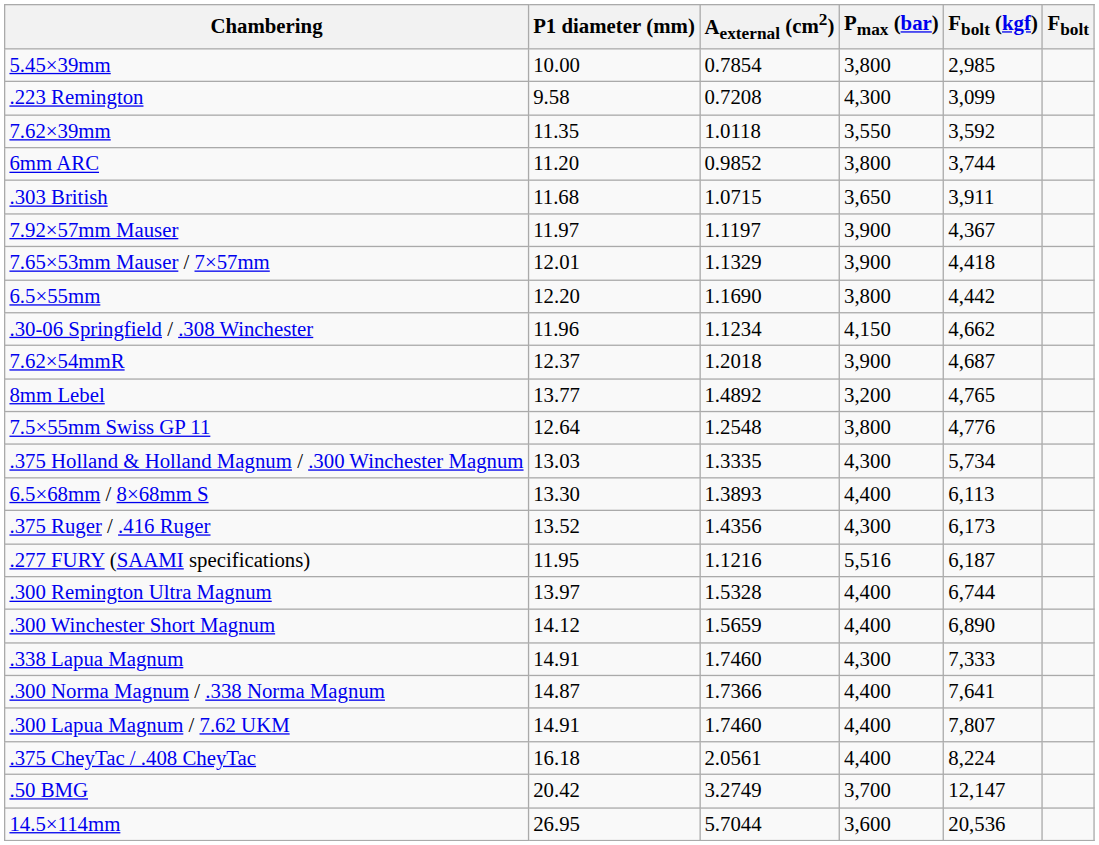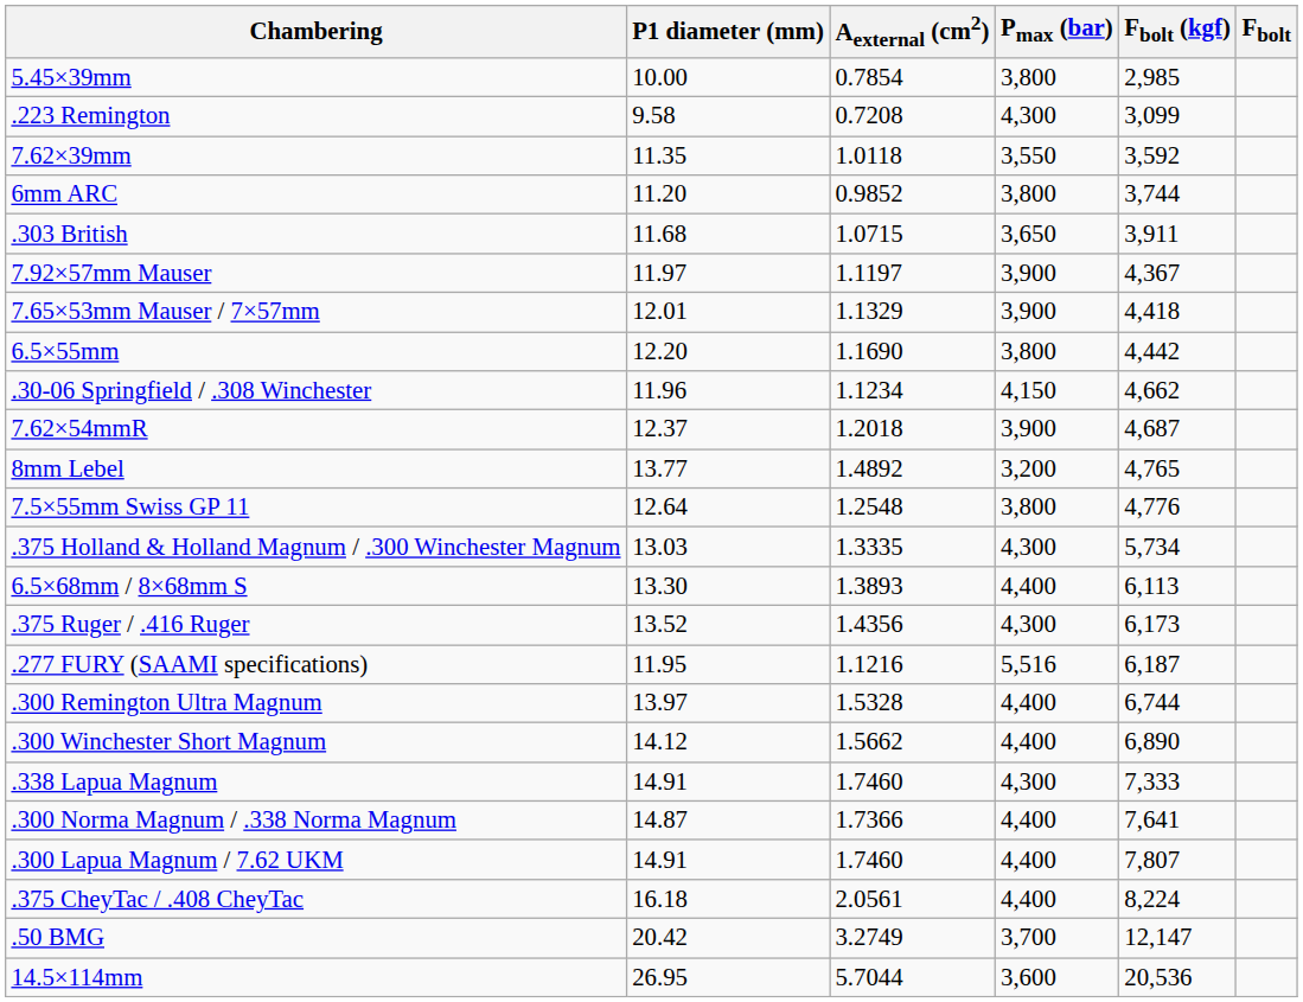.300 Winchester Short Magnum | Aexternal (cm2): 1.5659 -> 1.5662
